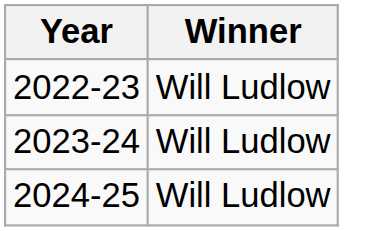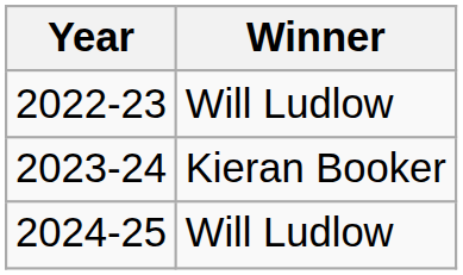2023-24 | Winner: Will Ludlow -> Kieran Booker
